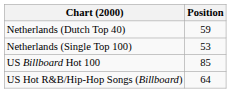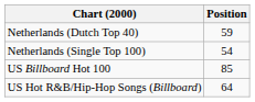Netherlands (Single Top 100) | Position: 53 -> 54
